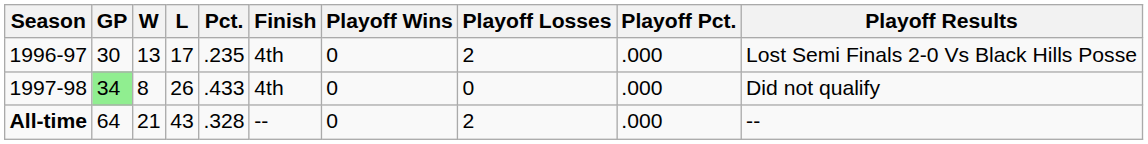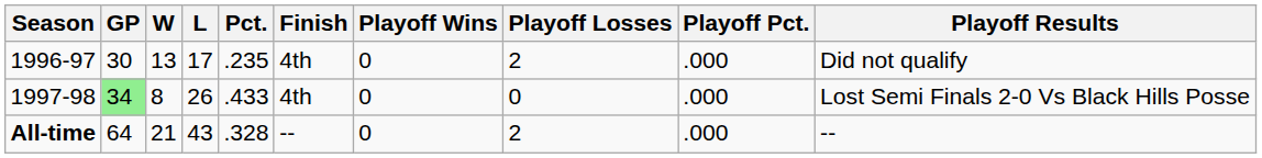1996-97 | Playoff Results: Lost Semi Finals 2-0 Vs Black Hills Posse -> Did not qualify
1997-98 | Playoff Results: Did not qualify -> Lost Semi Finals 2-0 Vs Black Hills Posse
